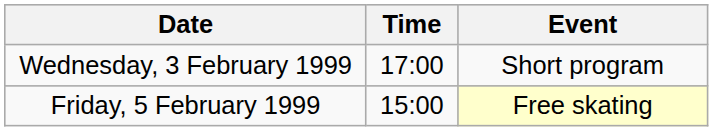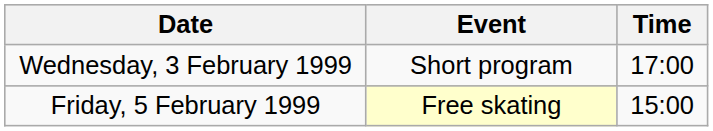columns swapped: Time <-> Event
